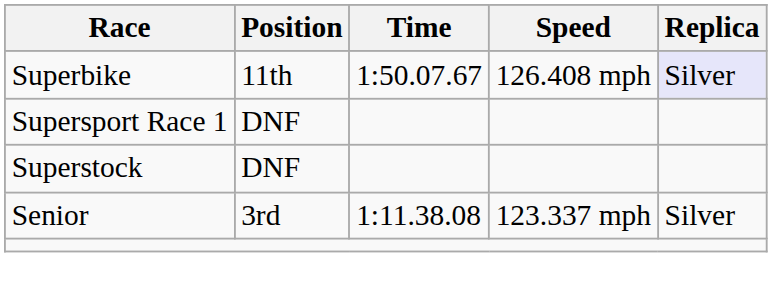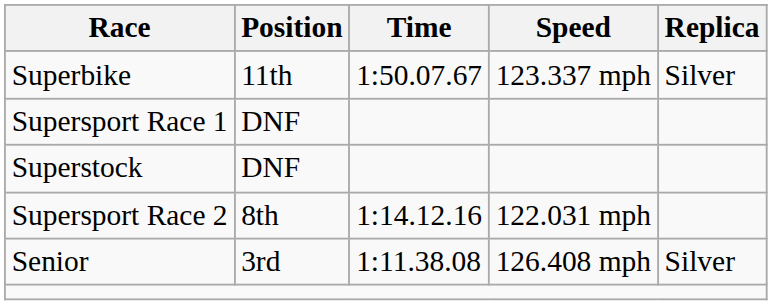Superbike | Speed: 126.408 mph -> 123.337 mph
Superbike | Replica: lavender background -> no background
+ row: Supersport Race 2 | 8th | 1:14.12.16 | 122.031 mph
Senior | Speed: 123.337 mph -> 126.408 mph
